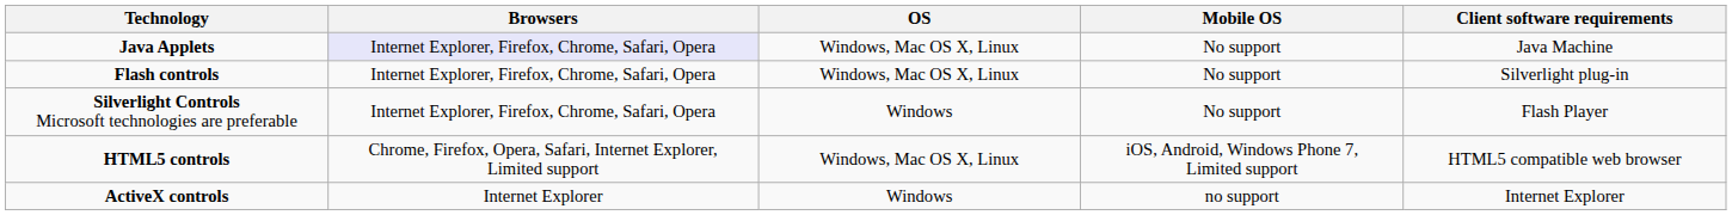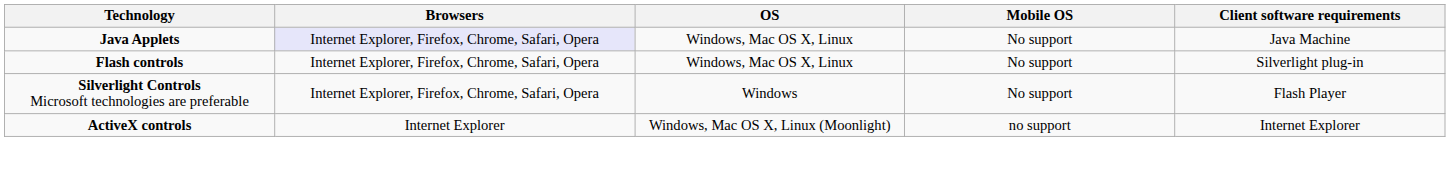- row: HTML5 controls | Chrome, Firefox, Opera, Safari, Internet Explorer, Limited support | Windows, Mac OS X, Linux | iOS, Android, Windows Phone 7, Limited support | HTML5 compatible web browser
ActiveX controls | OS: Windows -> Windows, Mac OS X, Linux (Moonlight)
